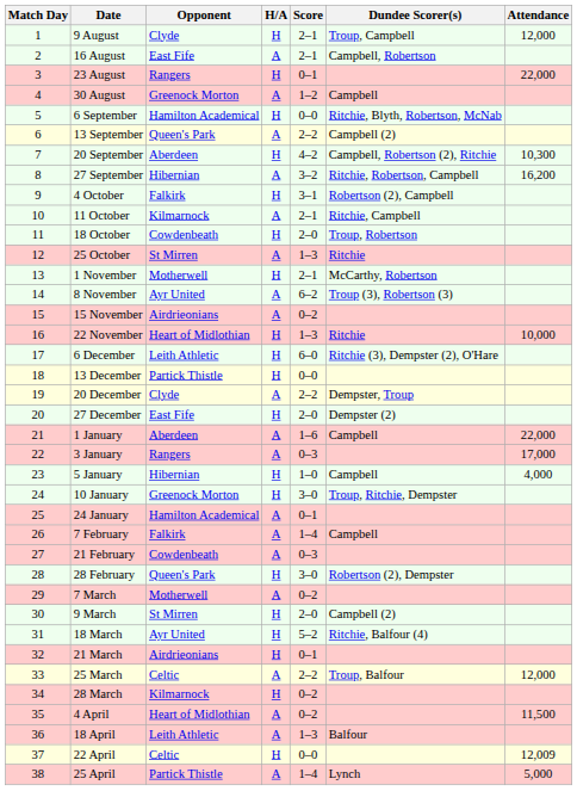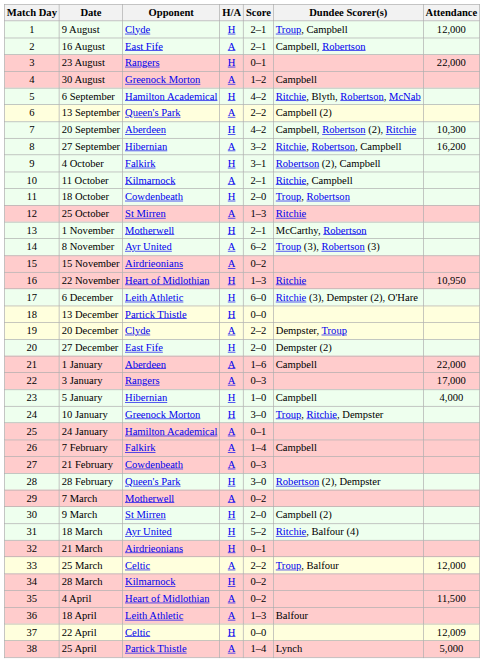6 September | Score: 0–0 -> 4–2
22 November | Attendance: 10,000 -> 10,950
